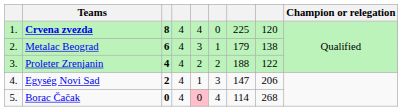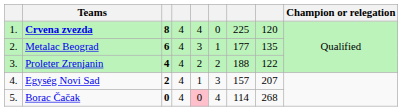Metalac Beograd | column 7: 179 -> 177
Metalac Beograd | column 8: 138 -> 135
Egység Novi Sad | column 7: 147 -> 157
Egység Novi Sad | column 8: 206 -> 207
